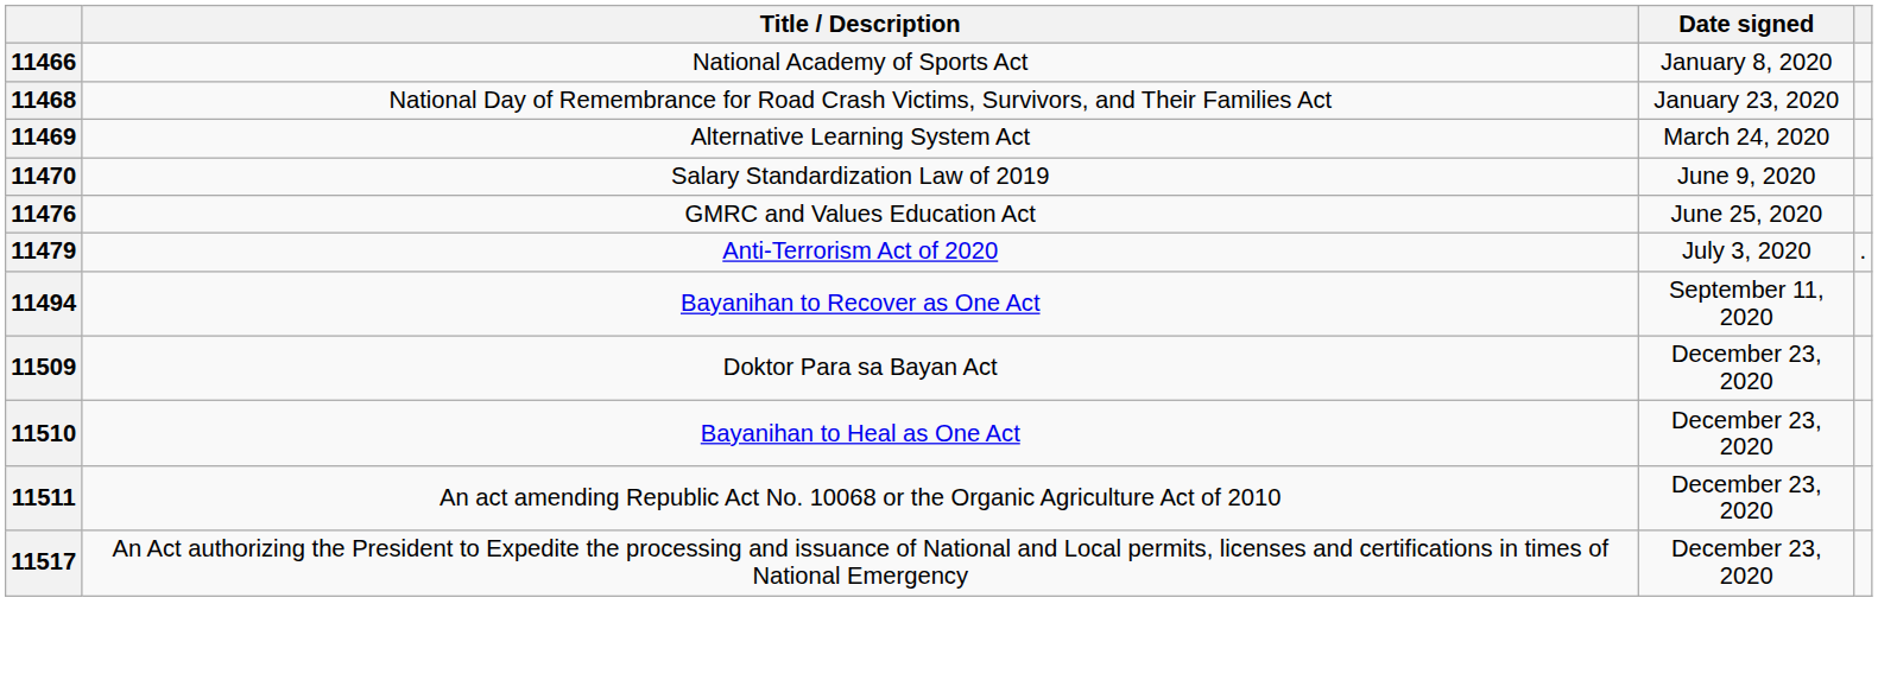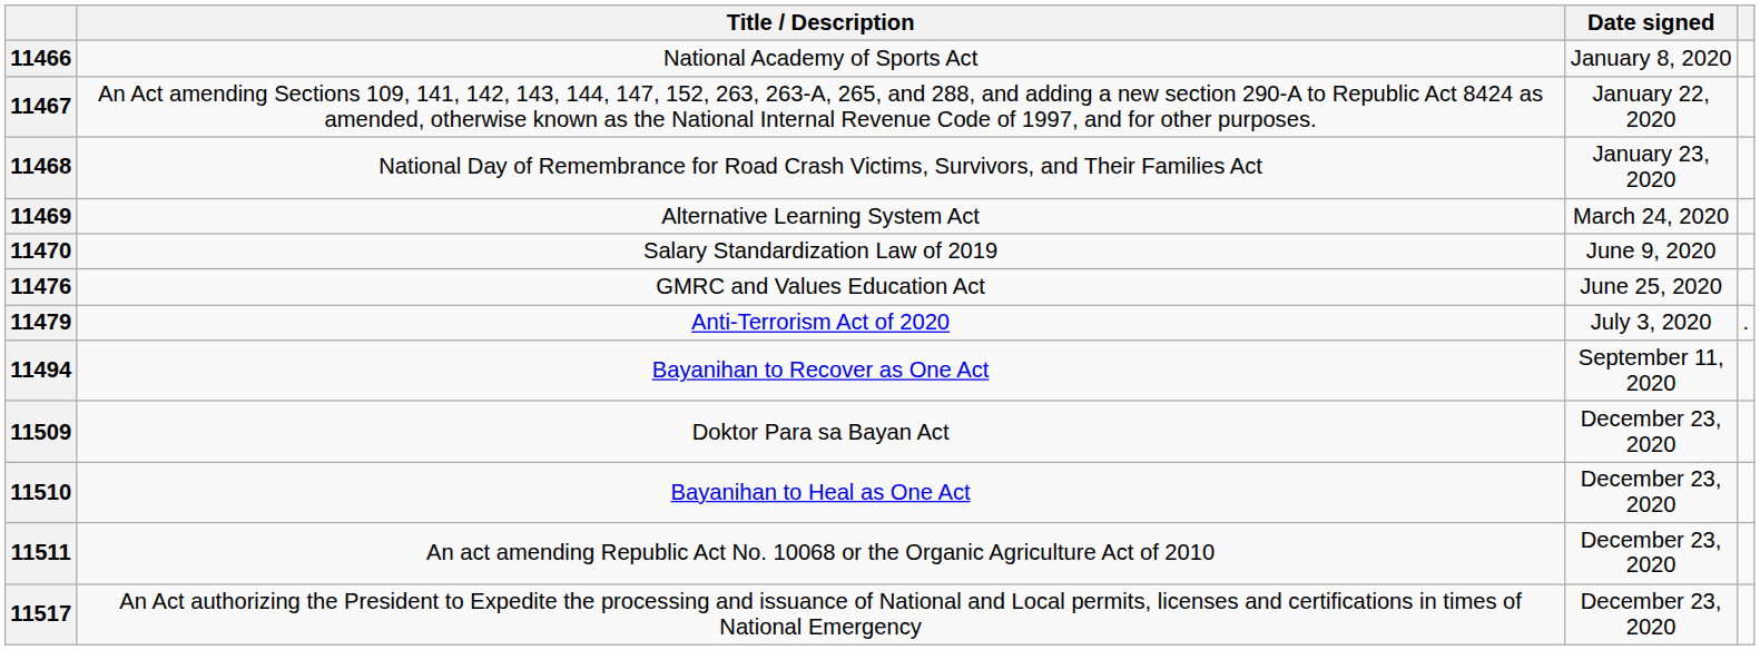+ row: 11467 | An Act amending Sections 109, 141, 142, 143, 144, 147, 152, 263, 263-A, 265, and 288, and adding a new section 290-A to Republic Act 8424 as amended, otherwise known as the National Internal Revenue Code of 1997, and for other purposes. | January 22, 2020
